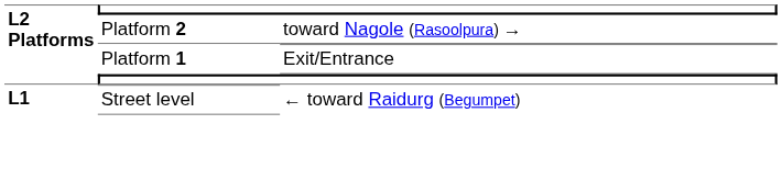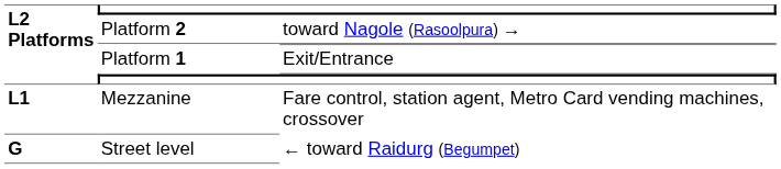+ row: L1 | Mezzanine | Fare control, station agent, Metro Card vending machines, crossover
Street level | L2 Platforms: L1 -> G
